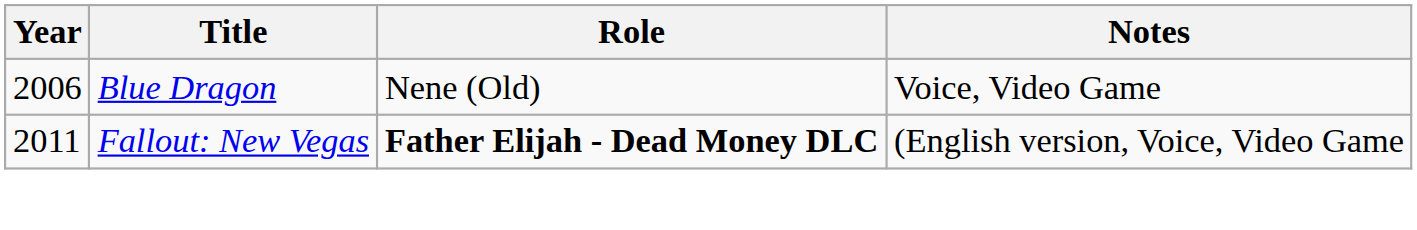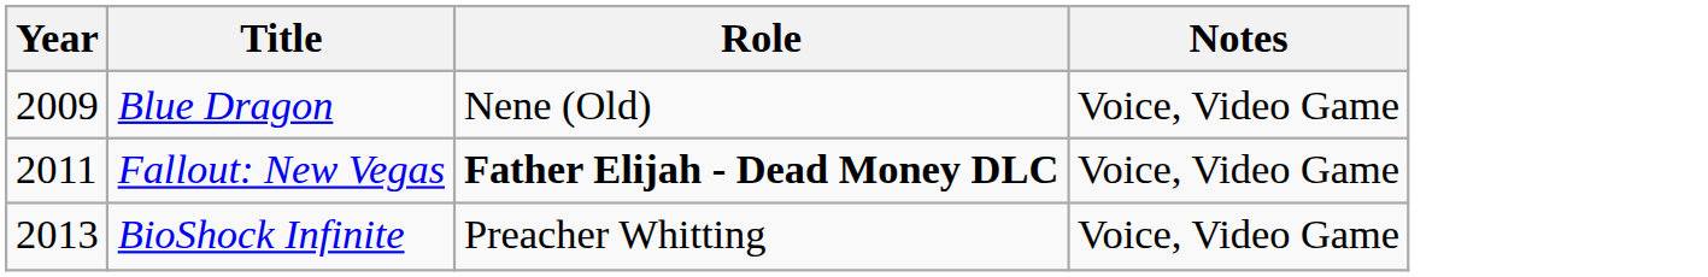Blue Dragon | Year: 2006 -> 2009
Fallout: New Vegas | Notes: (English version, Voice, Video Game -> Voice, Video Game
+ row: 2013 | BioShock Infinite | Preacher Whitting | Voice, Video Game
